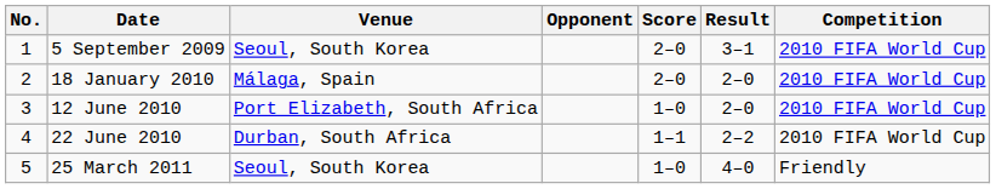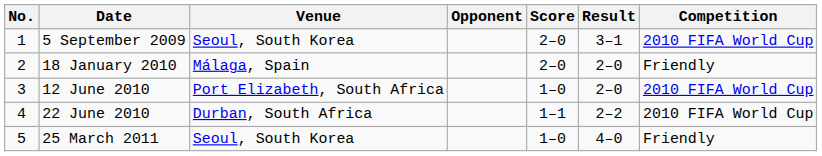18 January 2010 | Competition: 2010 FIFA World Cup -> Friendly
